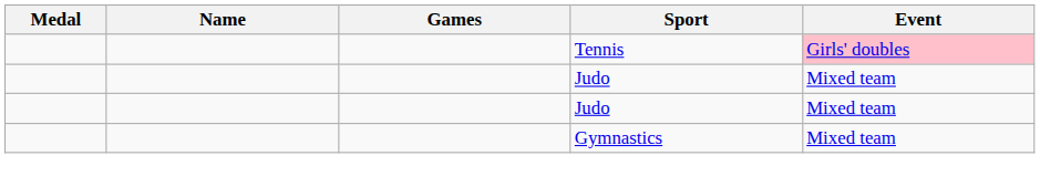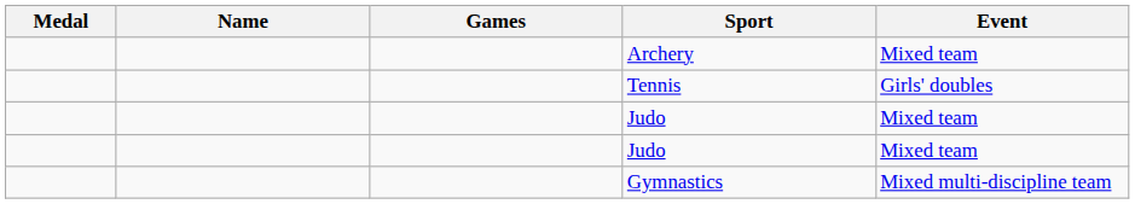+ row: Archery | Mixed team
Tennis | Event: pink background -> no background
Gymnastics | Event: Mixed team -> Mixed multi-discipline team
